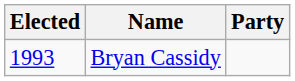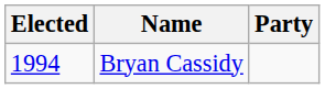Bryan Cassidy | Elected: 1993 -> 1994
